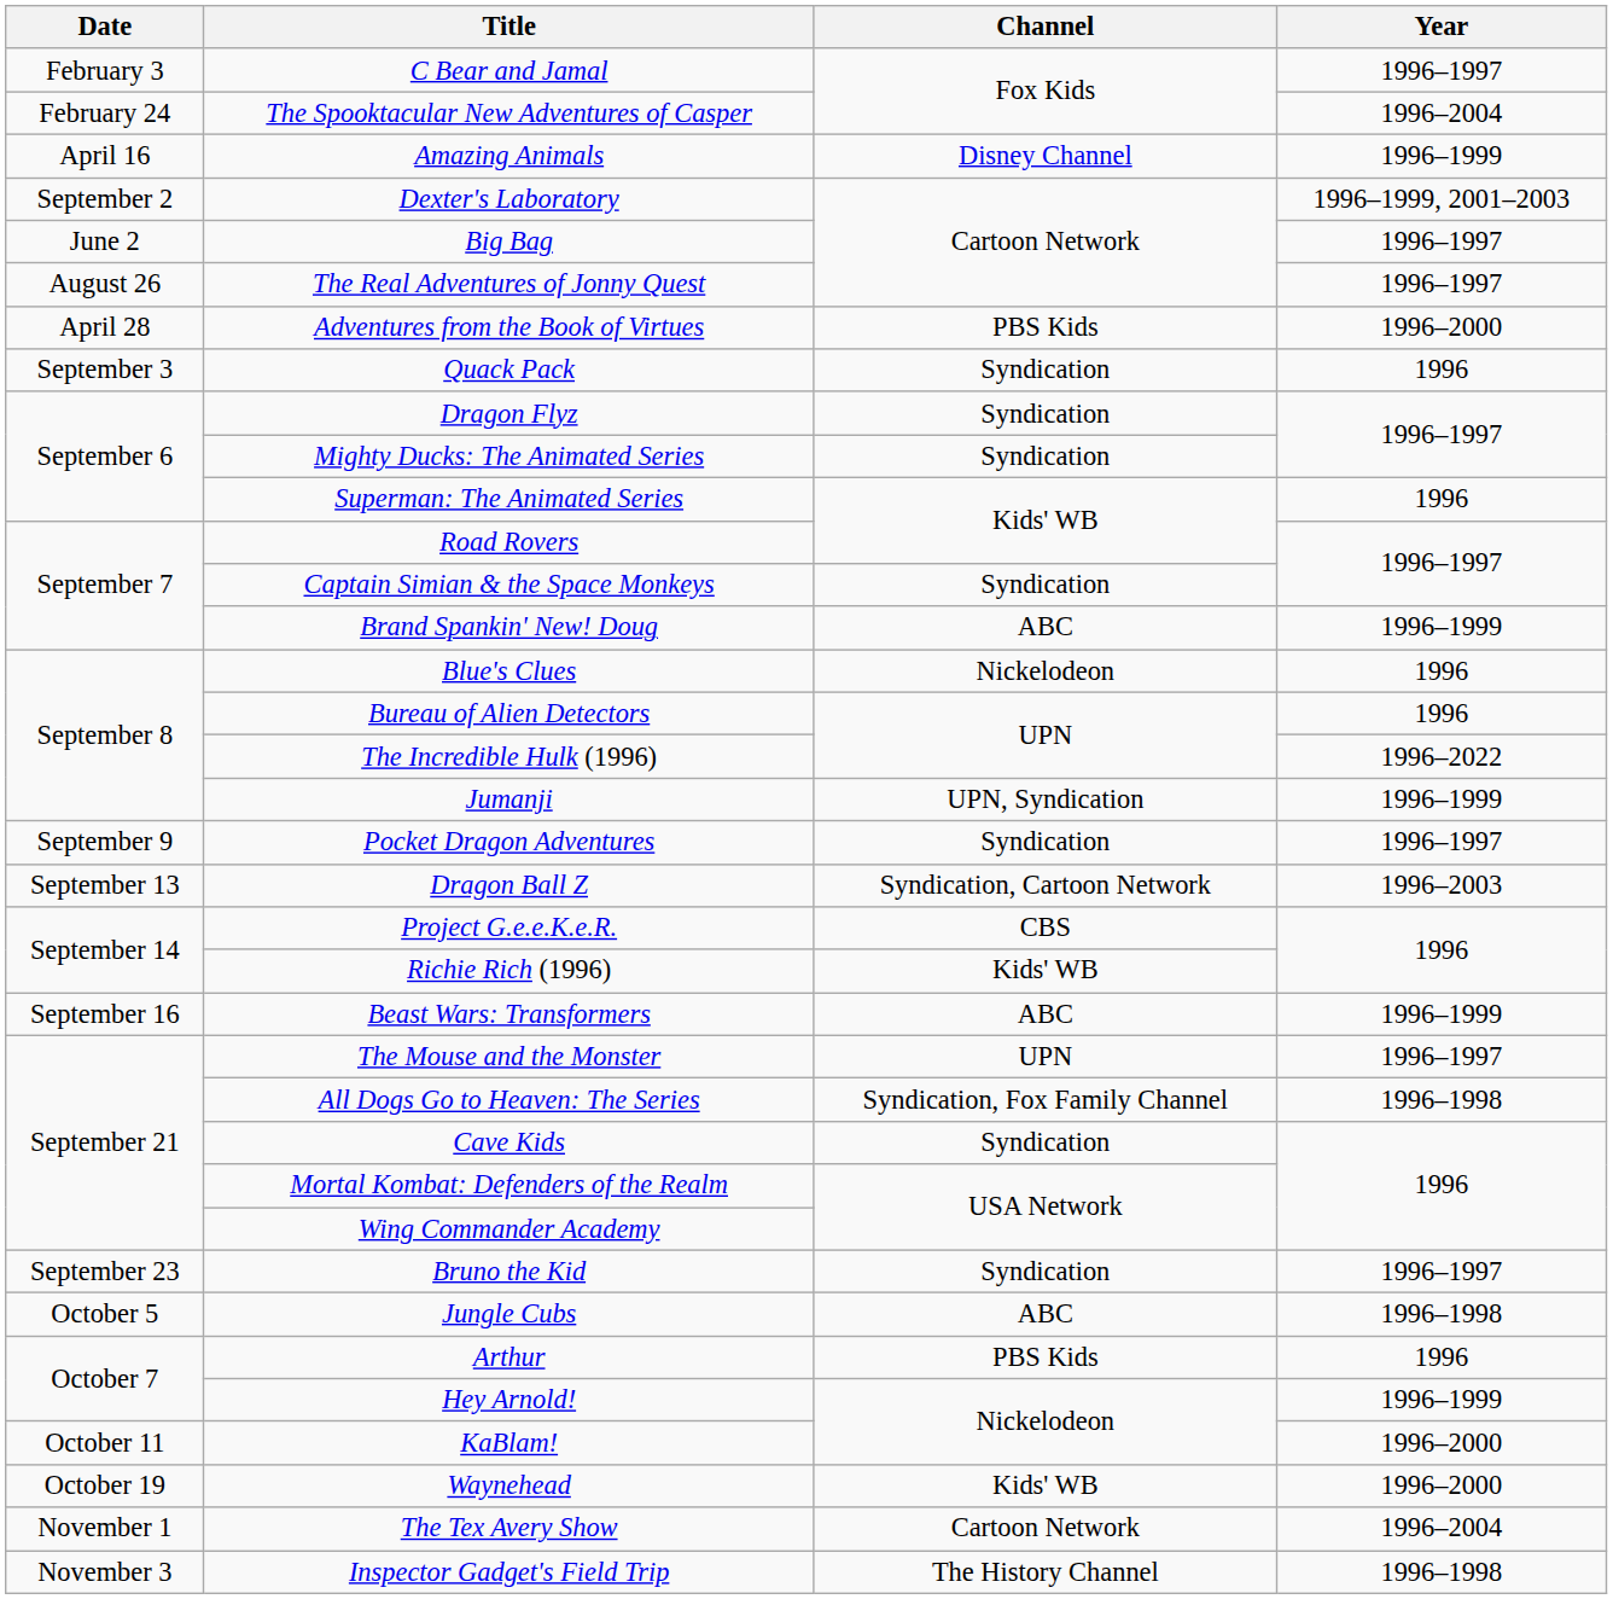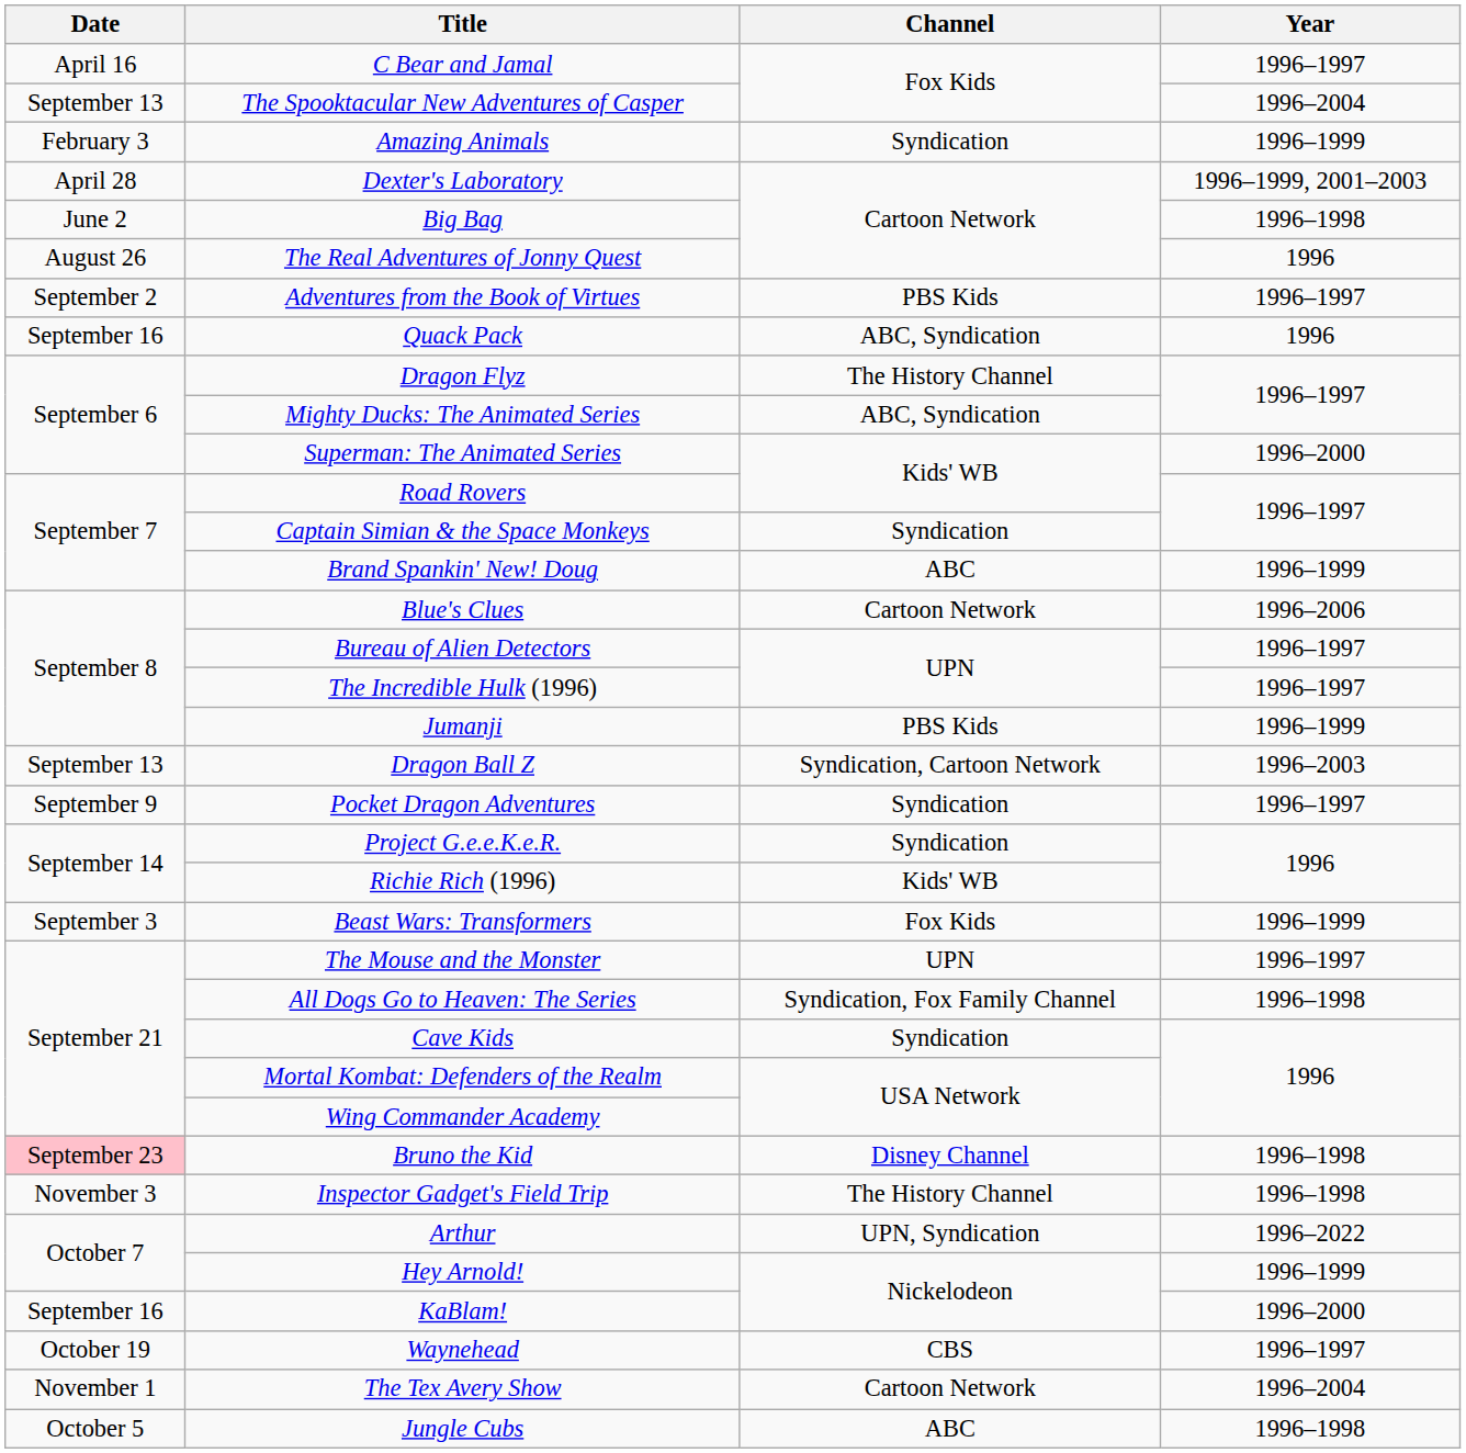C Bear and Jamal | Date: February 3 -> April 16
The Spooktacular New Adventures of Casper | Date: February 24 -> September 13
Amazing Animals | Date: April 16 -> February 3
Amazing Animals | Channel: Disney Channel -> Syndication
Dexter's Laboratory | Date: September 2 -> April 28
Big Bag | Year: 1996–1997 -> 1996–1998
The Real Adventures of Jonny Quest | Year: 1996–1997 -> 1996
Adventures from the Book of Virtues | Date: April 28 -> September 2
Adventures from the Book of Virtues | Year: 1996–2000 -> 1996–1997
Quack Pack | Date: September 3 -> September 16
Quack Pack | Channel: Syndication -> ABC, Syndication
Dragon Flyz | Channel: Syndication -> The History Channel
Mighty Ducks: The Animated Series | Channel: Syndication -> ABC, Syndication
Superman: The Animated Series | Year: 1996 -> 1996–2000
Blue's Clues | Channel: Nickelodeon -> Cartoon Network
Blue's Clues | Year: 1996 -> 1996–2006
Bureau of Alien Detectors | Year: 1996 -> 1996–1997
The Incredible Hulk (1996) | Year: 1996–2022 -> 1996–1997
Jumanji | Channel: UPN, Syndication -> PBS Kids
rows swapped: Pocket Dragon Adventures <-> Dragon Ball Z
Project G.e.e.K.e.R. | Channel: CBS -> Syndication
Beast Wars: Transformers | Date: September 16 -> September 3
Beast Wars: Transformers | Channel: ABC -> Fox Kids
Bruno the Kid | Date: no background -> pink background
Bruno the Kid | Channel: Syndication -> Disney Channel
Bruno the Kid | Year: 1996–1997 -> 1996–1998
rows swapped: Jungle Cubs <-> Inspector Gadget's Field Trip
Arthur | Channel: PBS Kids -> UPN, Syndication
Arthur | Year: 1996 -> 1996–2022
KaBlam! | Date: October 11 -> September 16
Waynehead | Channel: Kids' WB -> CBS
Waynehead | Year: 1996–2000 -> 1996–1997
